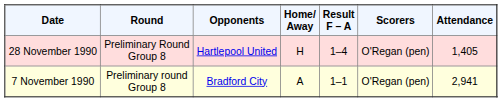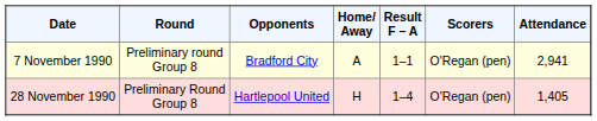rows swapped: 7 November 1990 <-> 28 November 1990
